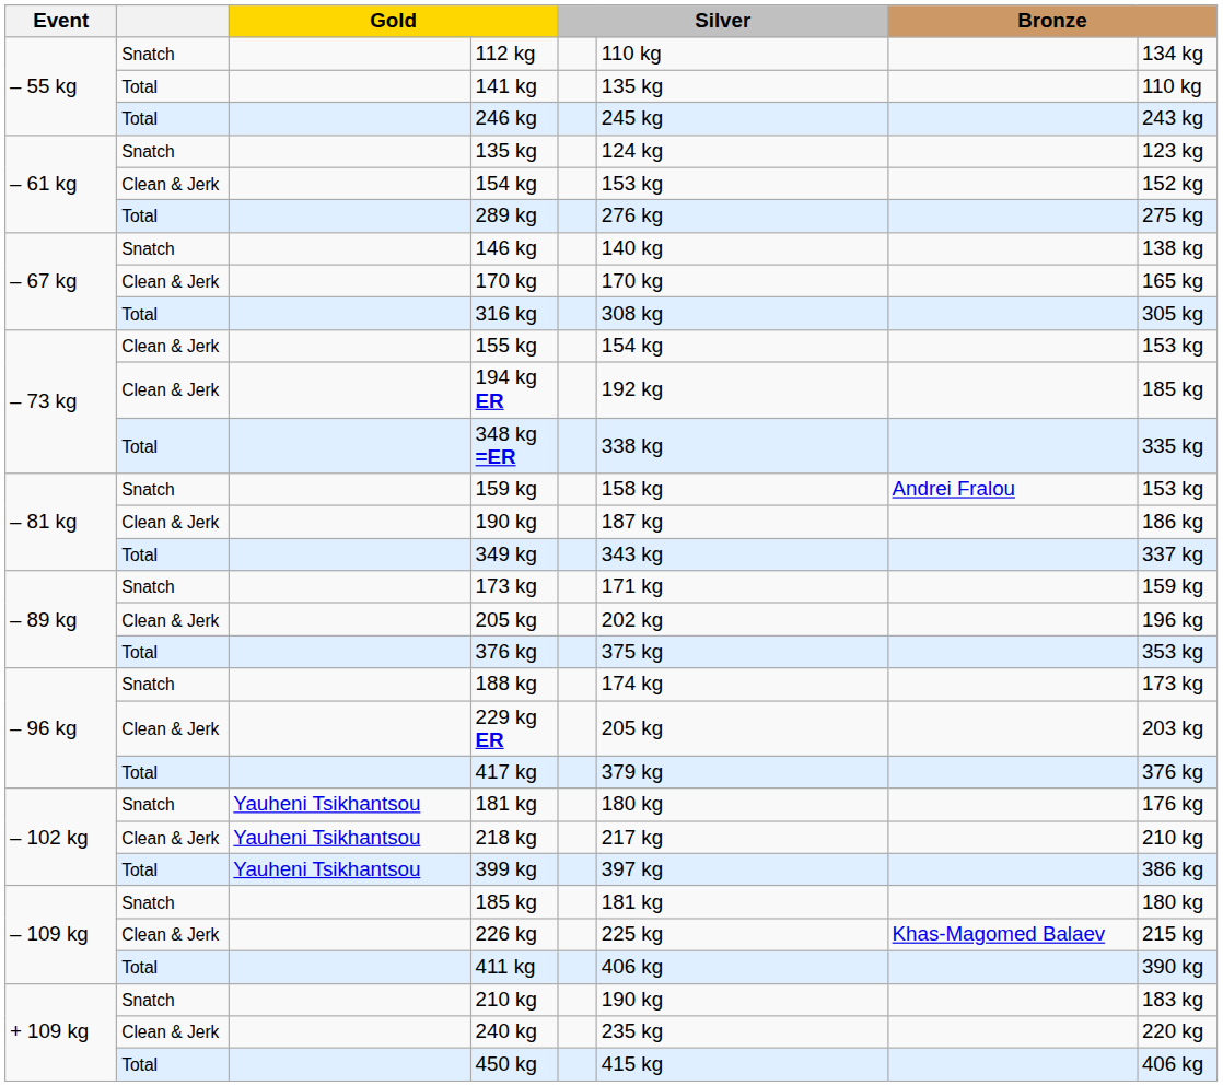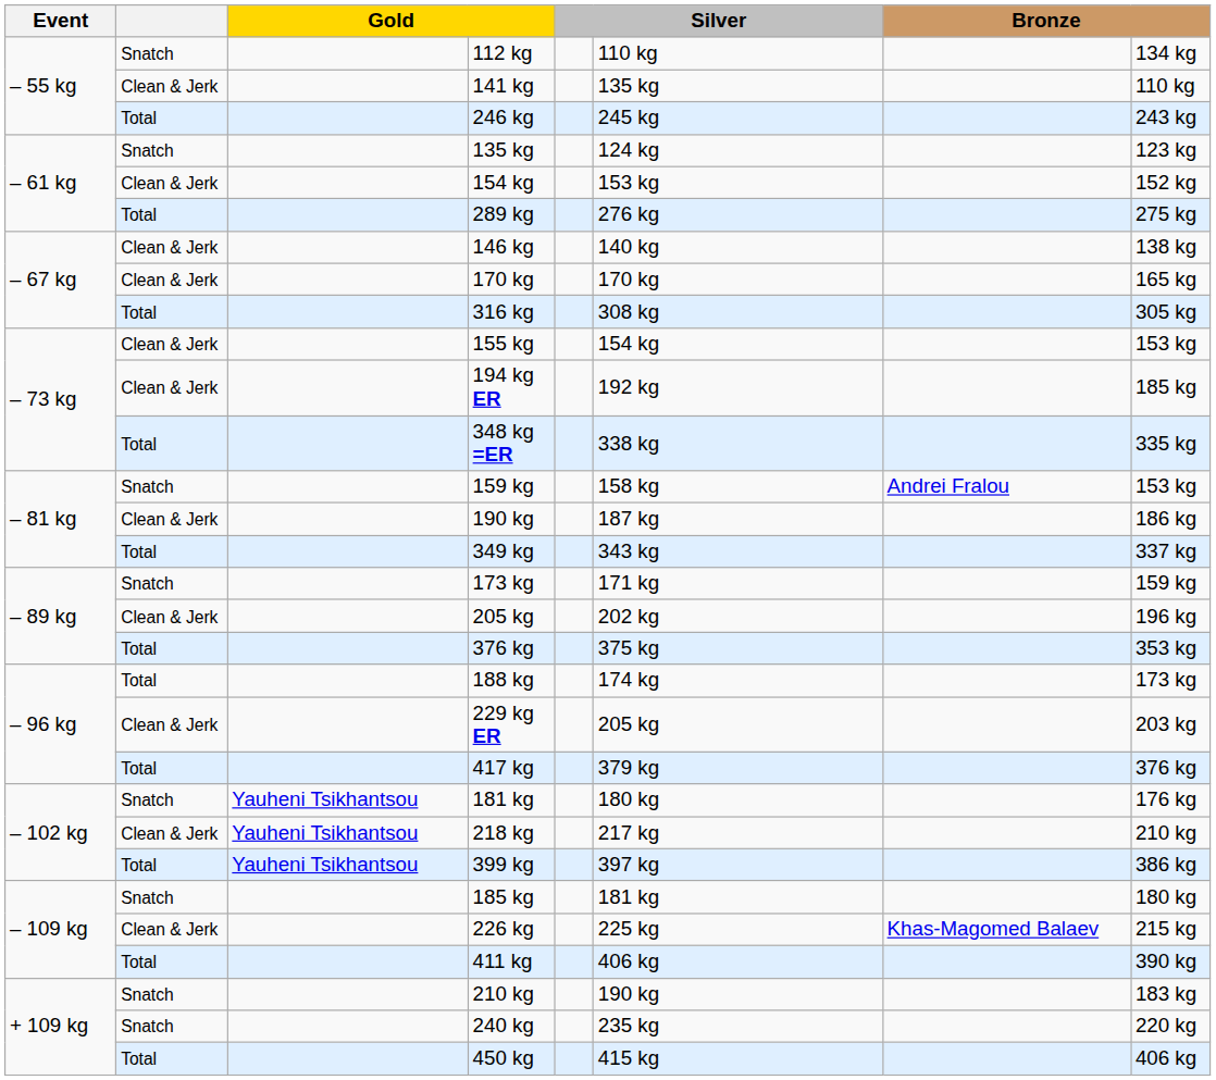141 kg | column 2: Total -> Clean & Jerk
146 kg | column 2: Snatch -> Clean & Jerk
188 kg | column 2: Snatch -> Total
240 kg | column 2: Clean & Jerk -> Snatch
